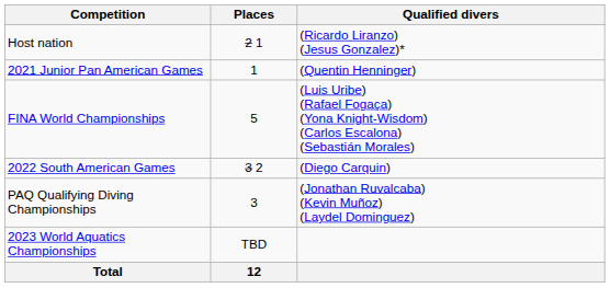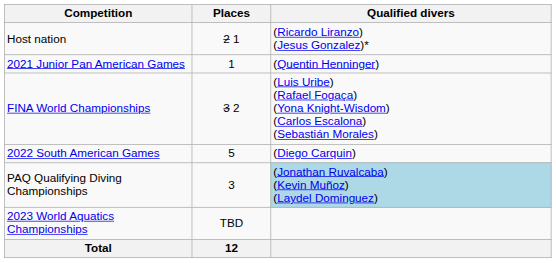FINA World Championships | Places: 5 -> 3 2
2022 South American Games | Places: 3 2 -> 5
PAQ Qualifying Diving Championships | Qualified divers: no background -> lightblue background
